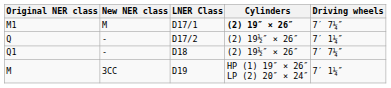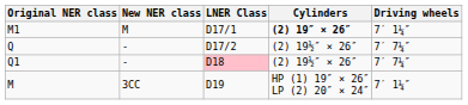M1 | Driving wheels: 7′ 7¼″ -> 7′ 1¼″
Q | Driving wheels: 7′ 1¼″ -> 7′ 7¼″
Q1 | LNER Class: no background -> pink background
